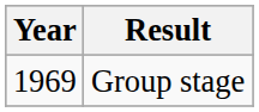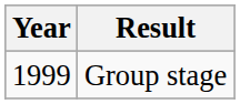Group stage | Year: 1969 -> 1999
